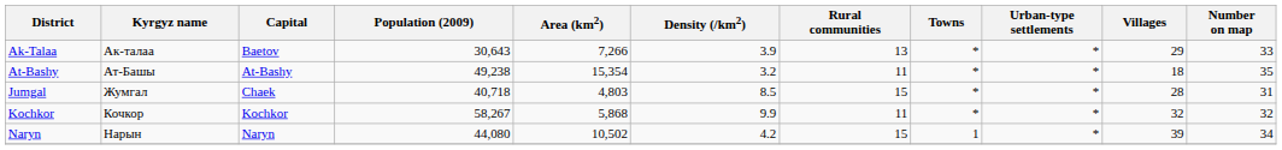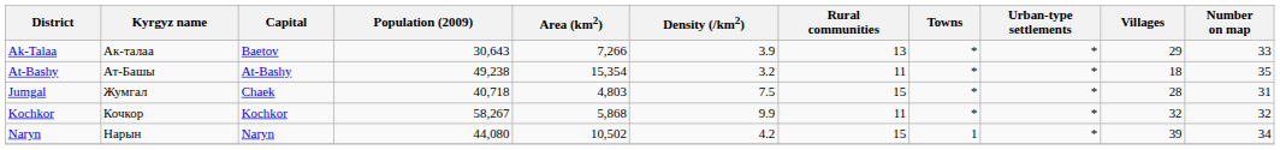Jumgal | Density (/km2): 8.5 -> 7.5
